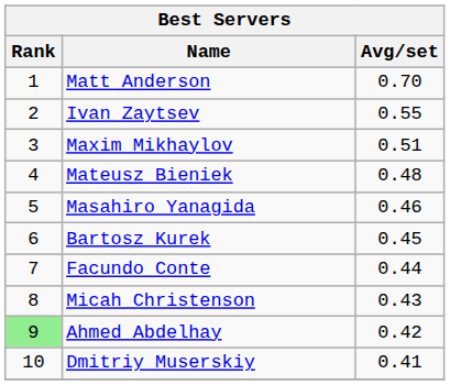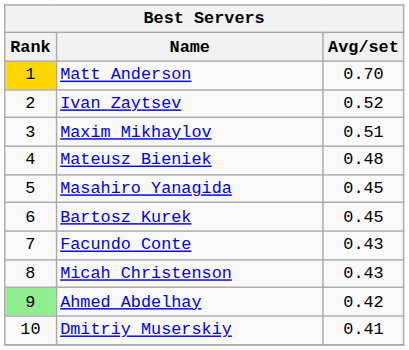Matt Anderson | Rank: no background -> gold background
Ivan Zaytsev | Avg/set: 0.55 -> 0.52
Masahiro Yanagida | Avg/set: 0.46 -> 0.45
Facundo Conte | Avg/set: 0.44 -> 0.43
